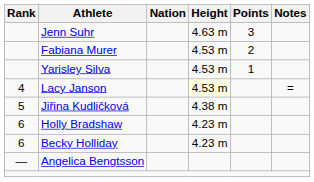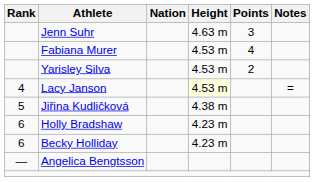Fabiana Murer | Points: 2 -> 4
Yarisley Silva | Points: 1 -> 2
